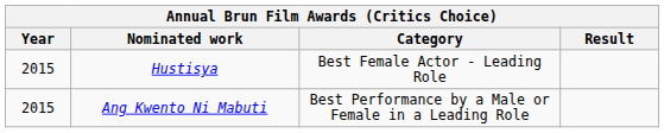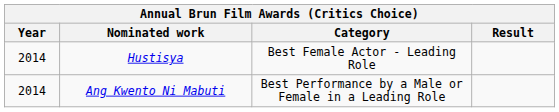Hustisya | Year: 2015 -> 2014
Ang Kwento Ni Mabuti | Year: 2015 -> 2014
